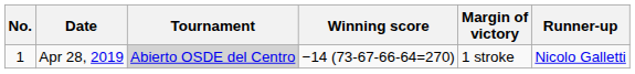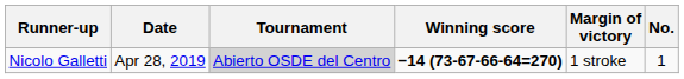columns swapped: No. <-> Runner-up
Apr 28, 2019 | Winning score: normal -> bold
